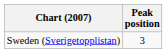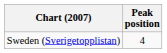Sweden (Sverigetopplistan) | Peak position: 3 -> 4
